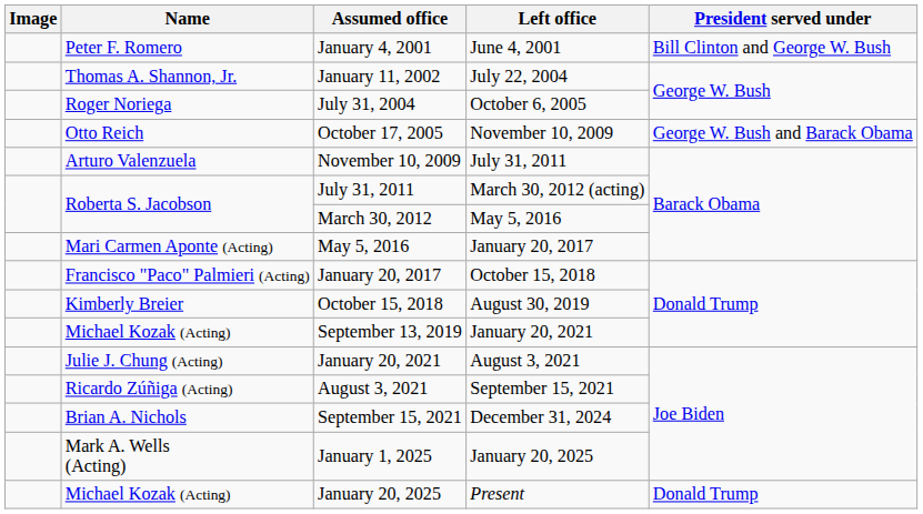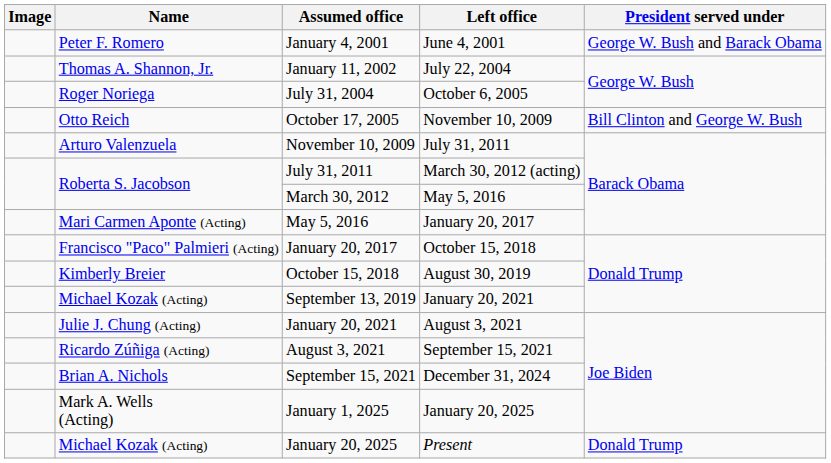January 4, 2001 | President served under: Bill Clinton and George W. Bush -> George W. Bush and Barack Obama
October 17, 2005 | President served under: George W. Bush and Barack Obama -> Bill Clinton and George W. Bush
